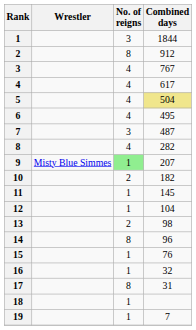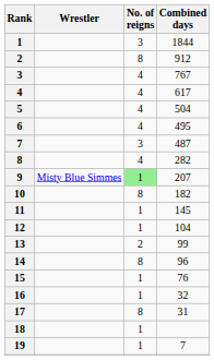5 | Combined days: khaki background -> no background
10 | No. of reigns: 2 -> 8
13 | Combined days: 98 -> 99
